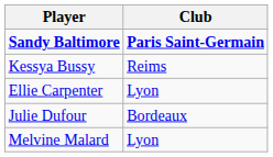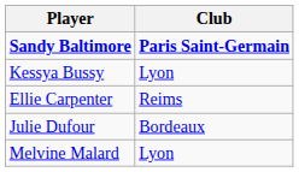Kessya Bussy | Club: Reims -> Lyon
Ellie Carpenter | Club: Lyon -> Reims
